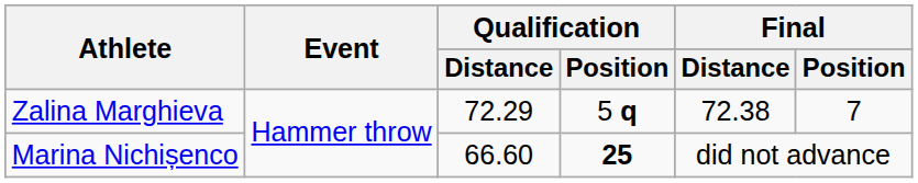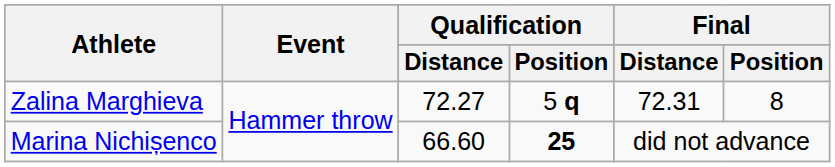Zalina Marghieva | Qualification / Distance: 72.29 -> 72.27
Zalina Marghieva | Final / Distance: 72.38 -> 72.31
Zalina Marghieva | Final / Position: 7 -> 8
